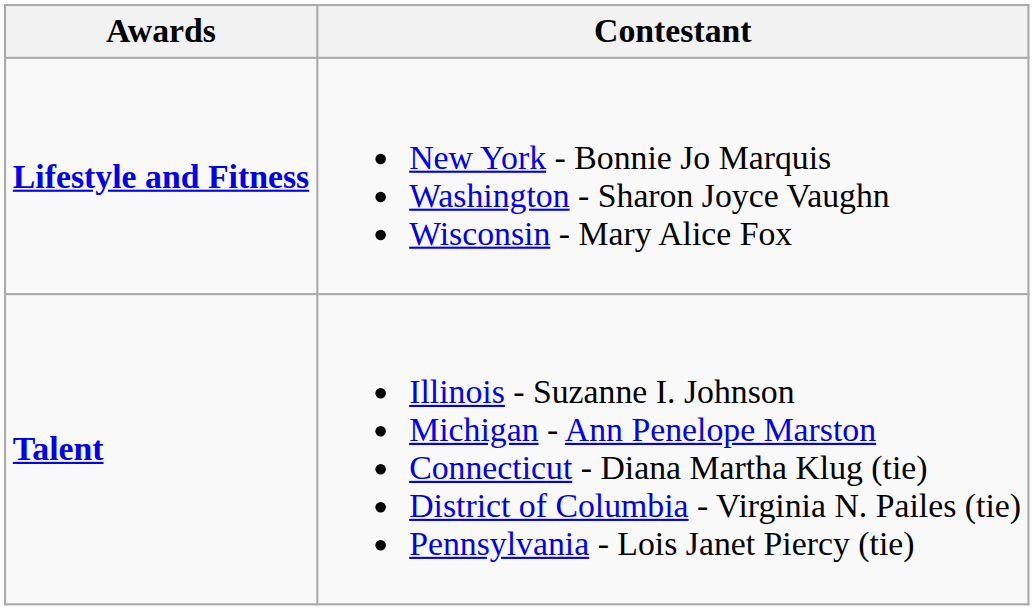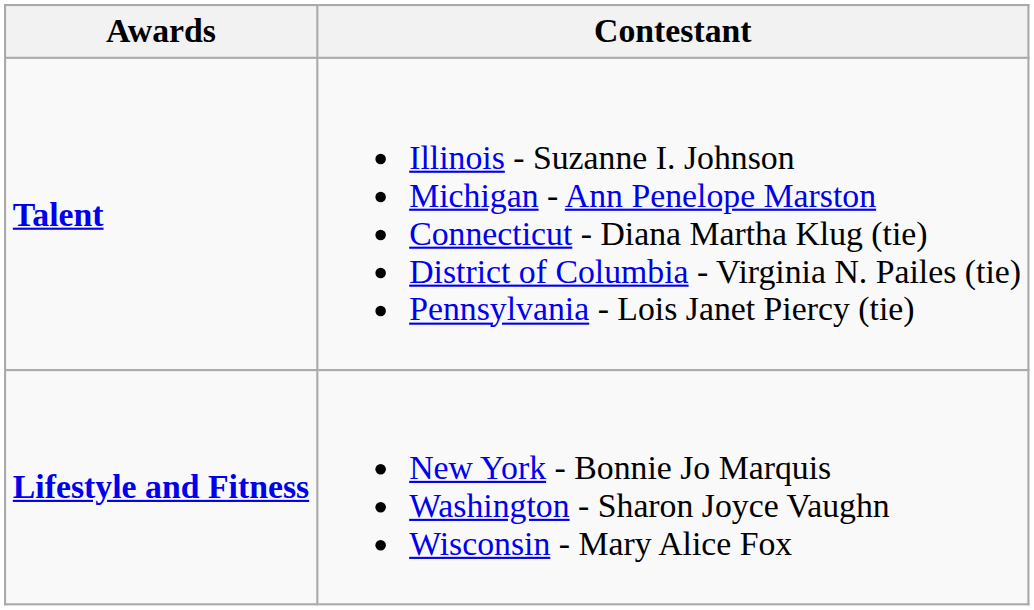rows swapped: Lifestyle and Fitness <-> Talent
